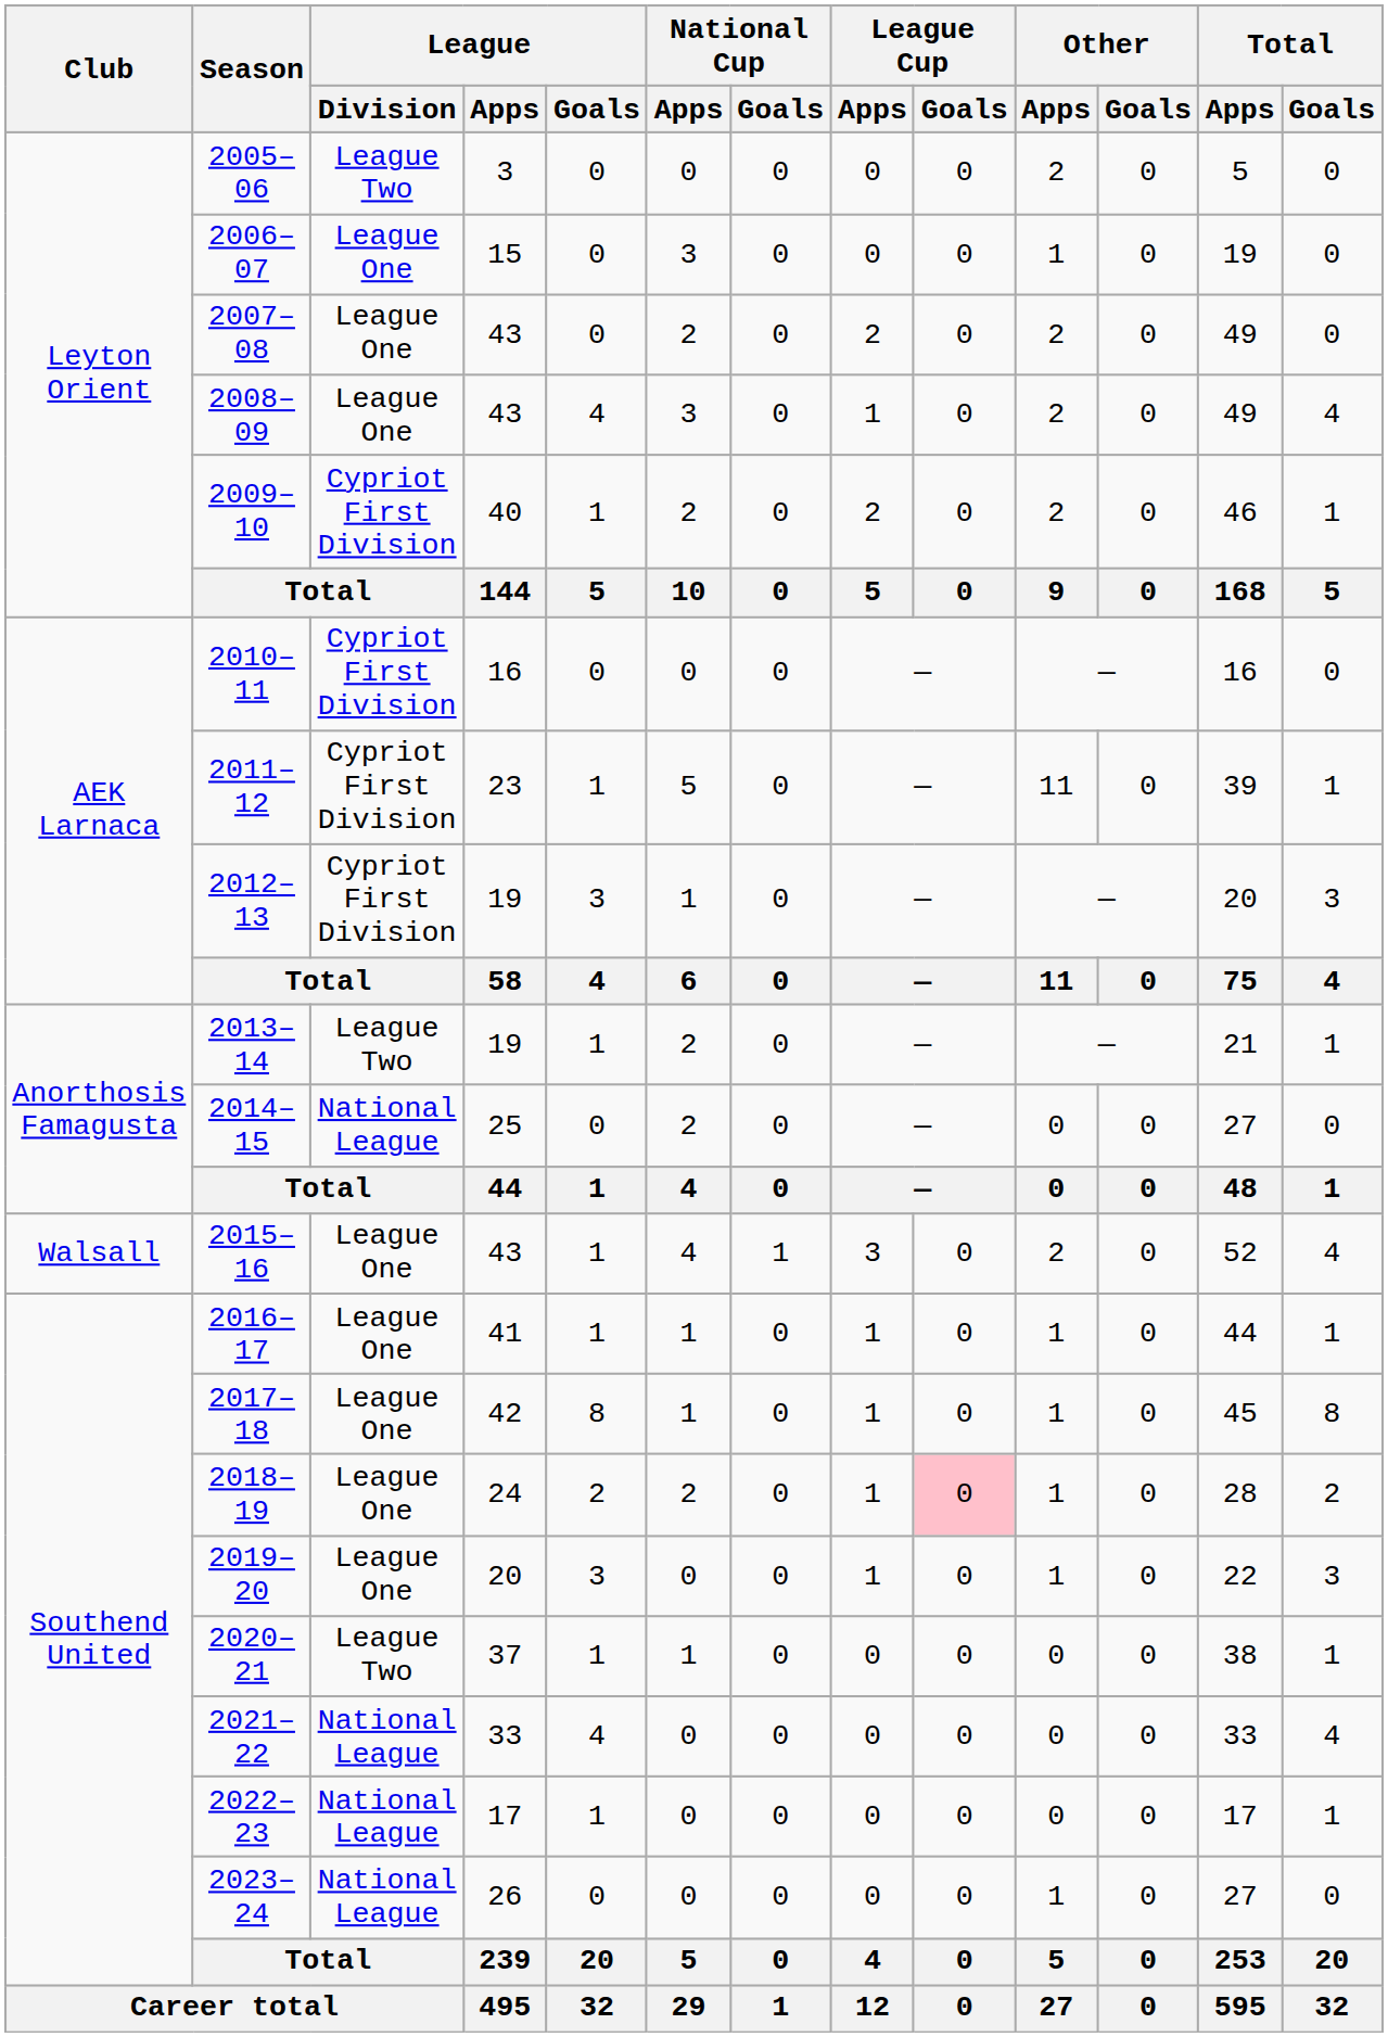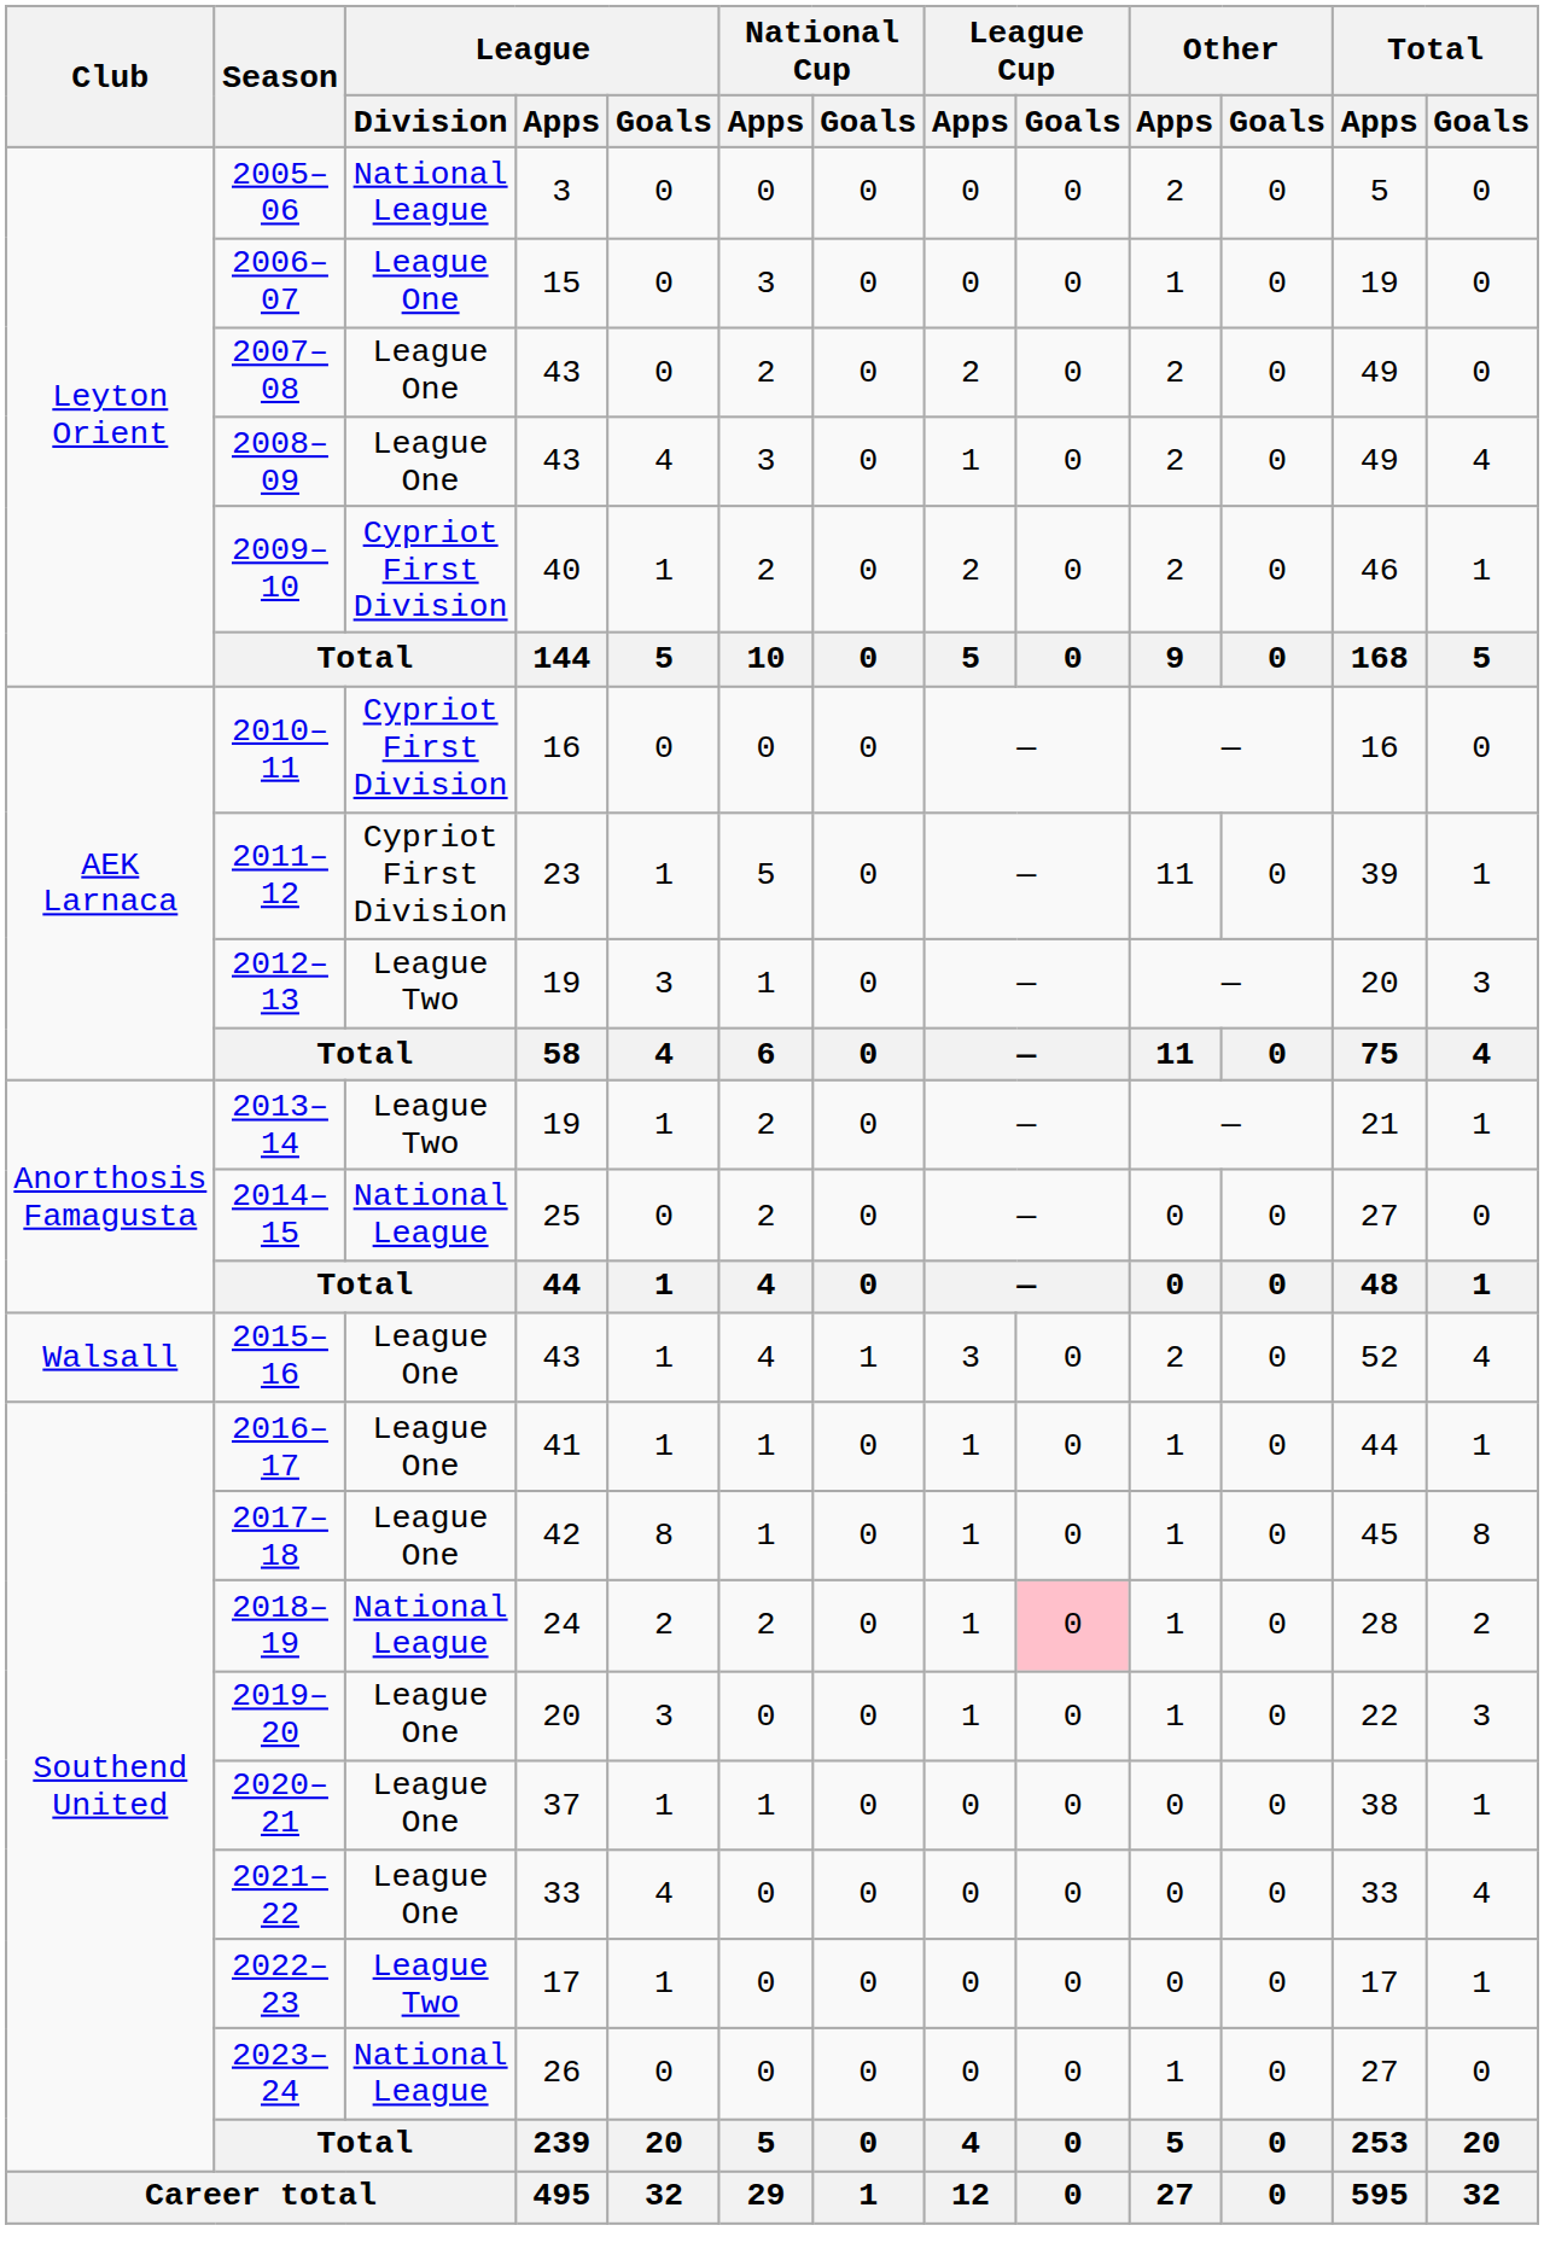2005–06 | League / Division: League Two -> National League
2012–13 | League / Division: Cypriot First Division -> League Two
2018–19 | League / Division: League One -> National League
2020–21 | League / Division: League Two -> League One
2021–22 | League / Division: National League -> League One
2022–23 | League / Division: National League -> League Two
